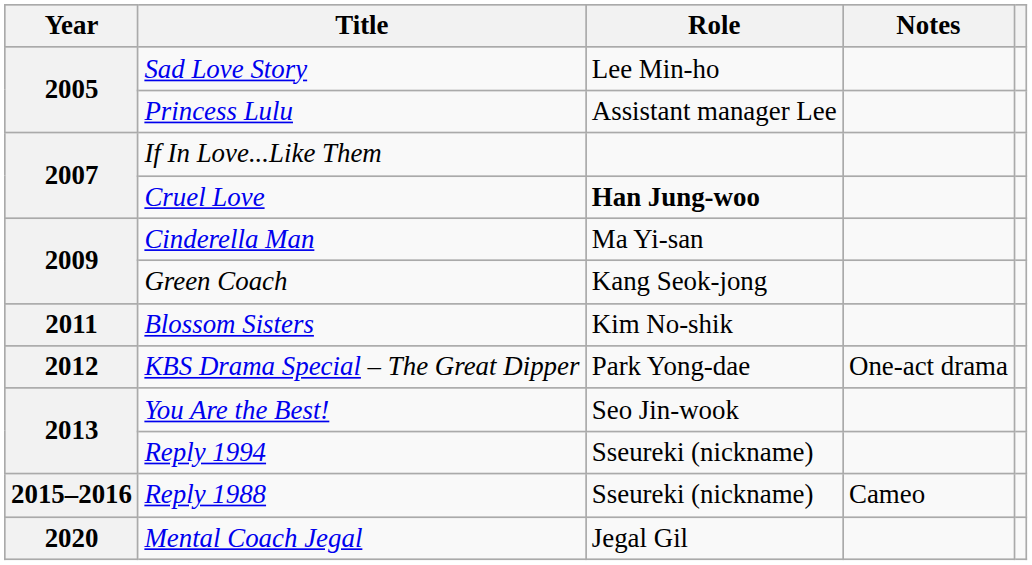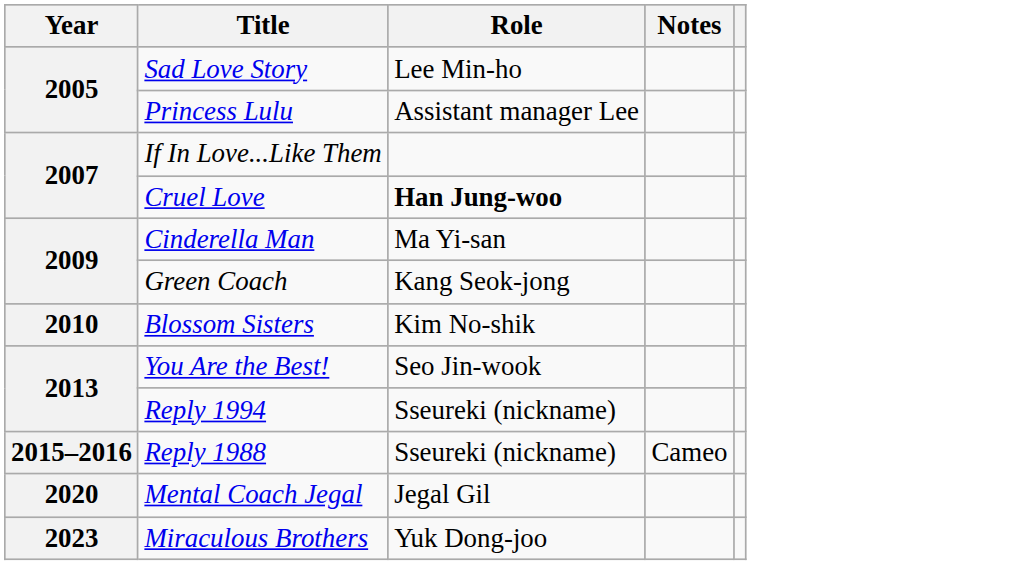Blossom Sisters | Year: 2011 -> 2010
- row: 2012 | KBS Drama Special – The Great Dipper | Park Yong-dae | One-act drama
+ row: 2023 | Miraculous Brothers | Yuk Dong-joo
